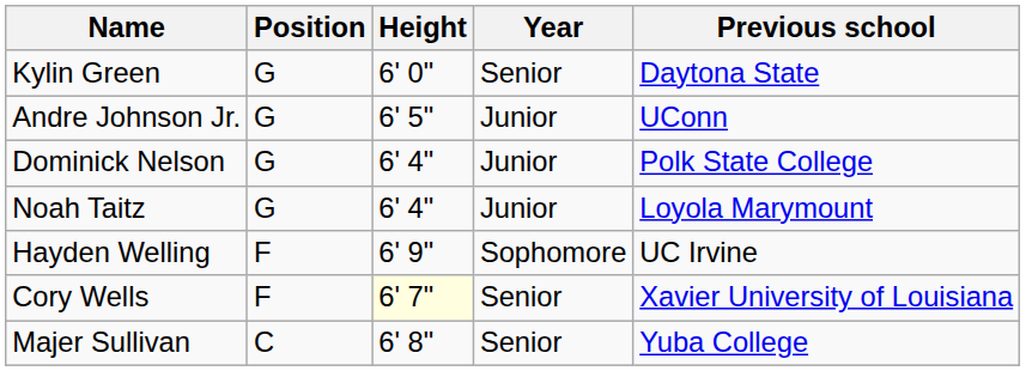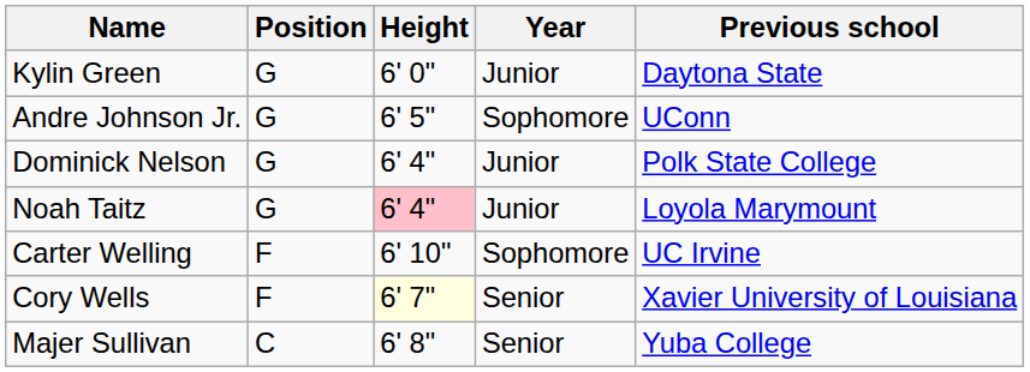Kylin Green | Year: Senior -> Junior
Andre Johnson Jr. | Year: Junior -> Sophomore
Noah Taitz | Height: no background -> pink background
+ row: Carter Welling | F | 6' 10" | Sophomore | UC Irvine
- row: Hayden Welling | F | 6' 9" | Sophomore | UC Irvine
